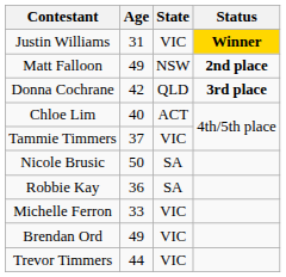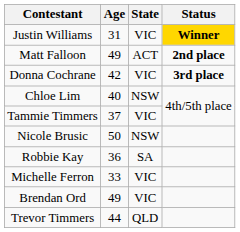Matt Falloon | State: NSW -> ACT
Donna Cochrane | State: QLD -> VIC
Chloe Lim | State: ACT -> NSW
Nicole Brusic | State: SA -> NSW
Trevor Timmers | State: VIC -> QLD
